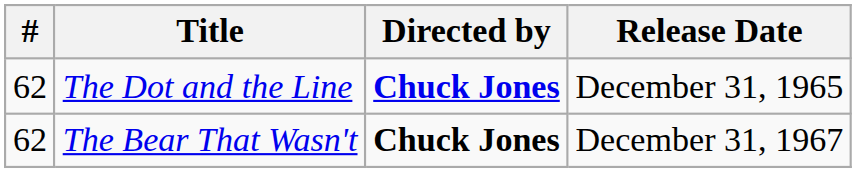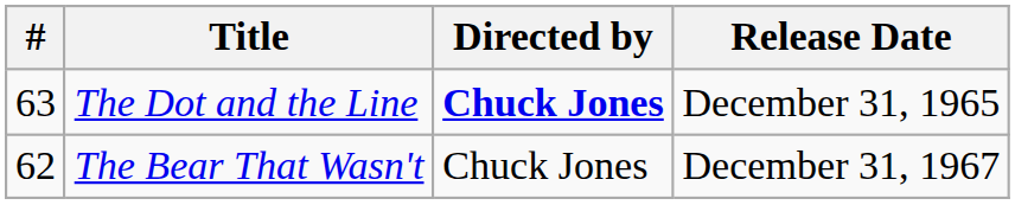The Dot and the Line | #: 62 -> 63
The Bear That Wasn't | Directed by: bold -> normal
